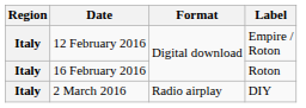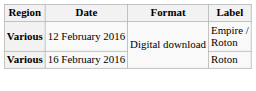12 February 2016 | Region: Italy -> Various
16 February 2016 | Region: Italy -> Various
- row: Italy | 2 March 2016 | Radio airplay | DIY
